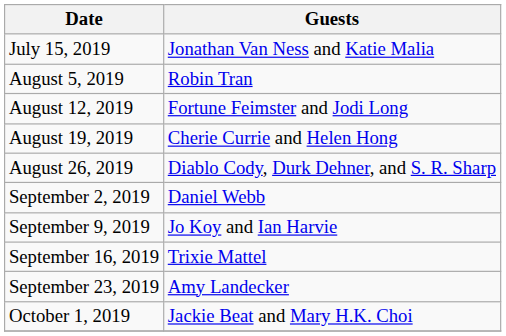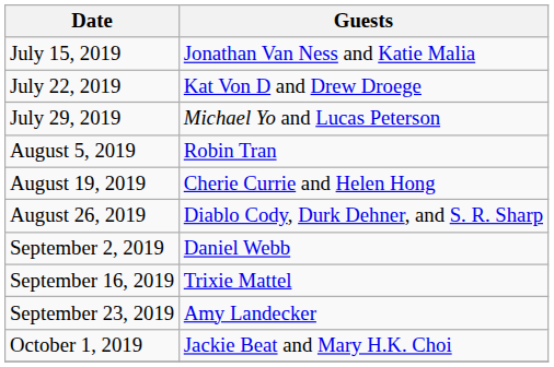+ row: July 22, 2019 | Kat Von D and Drew Droege
+ row: July 29, 2019 | Michael Yo and Lucas Peterson
- row: August 12, 2019 | Fortune Feimster and Jodi Long
- row: September 9, 2019 | Jo Koy and Ian Harvie
